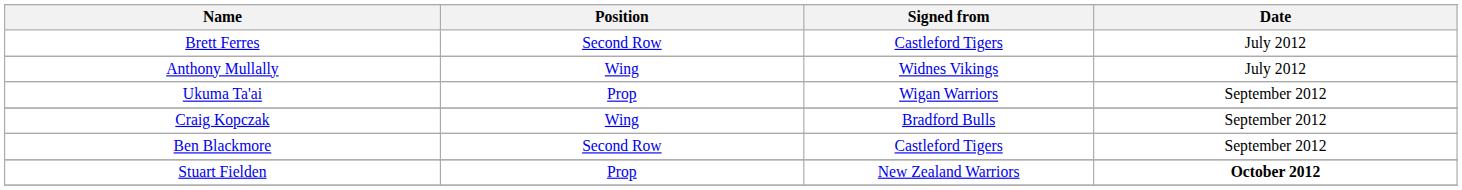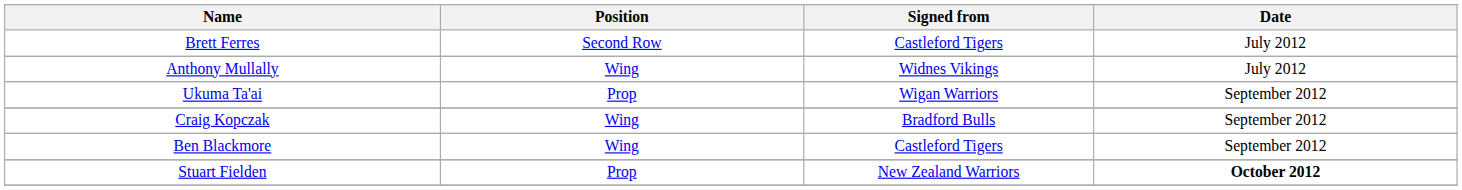Ben Blackmore | Position: Second Row -> Wing
